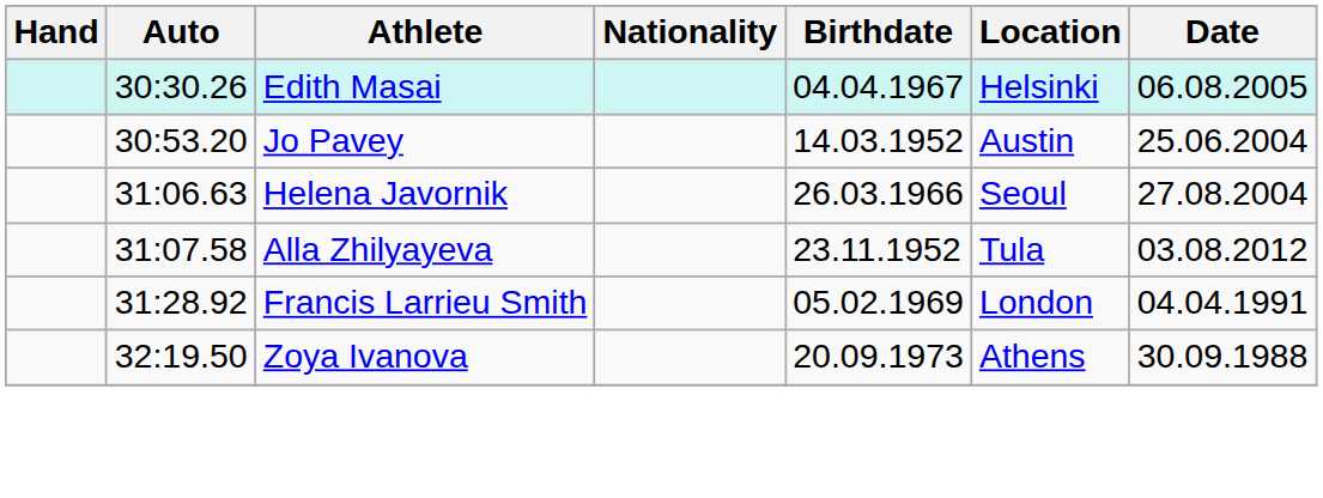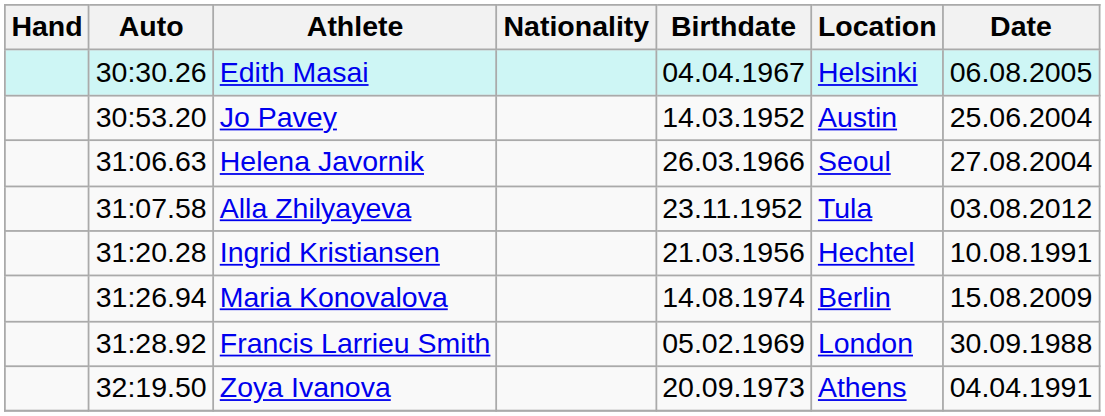+ row: 31:20.28 | Ingrid Kristiansen | 21.03.1956 | Hechtel | 10.08.1991
+ row: 31:26.94 | Maria Konovalova | 14.08.1974 | Berlin | 15.08.2009
Francis Larrieu Smith | Date: 04.04.1991 -> 30.09.1988
Zoya Ivanova | Date: 30.09.1988 -> 04.04.1991
